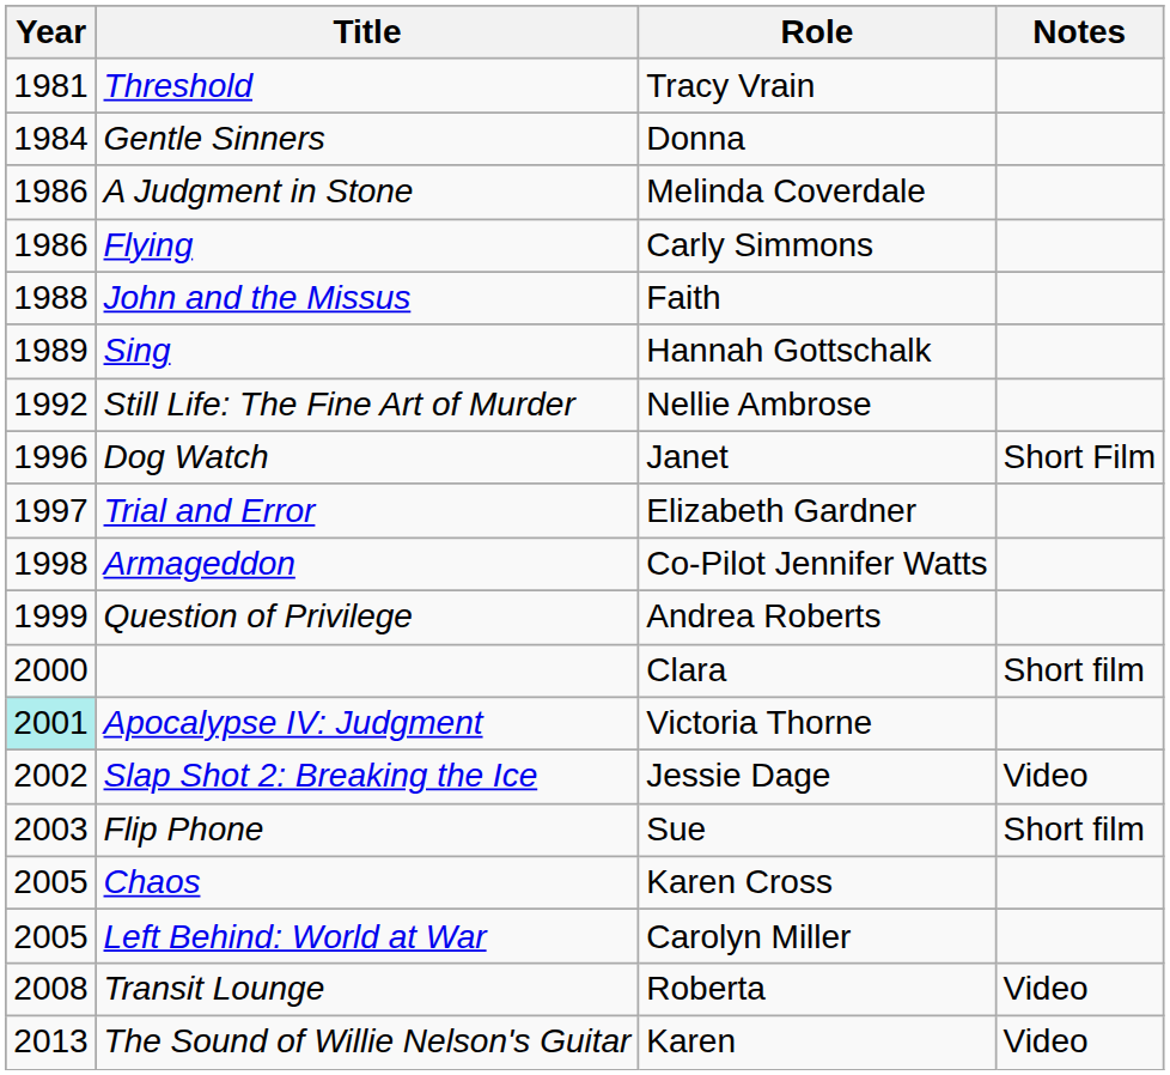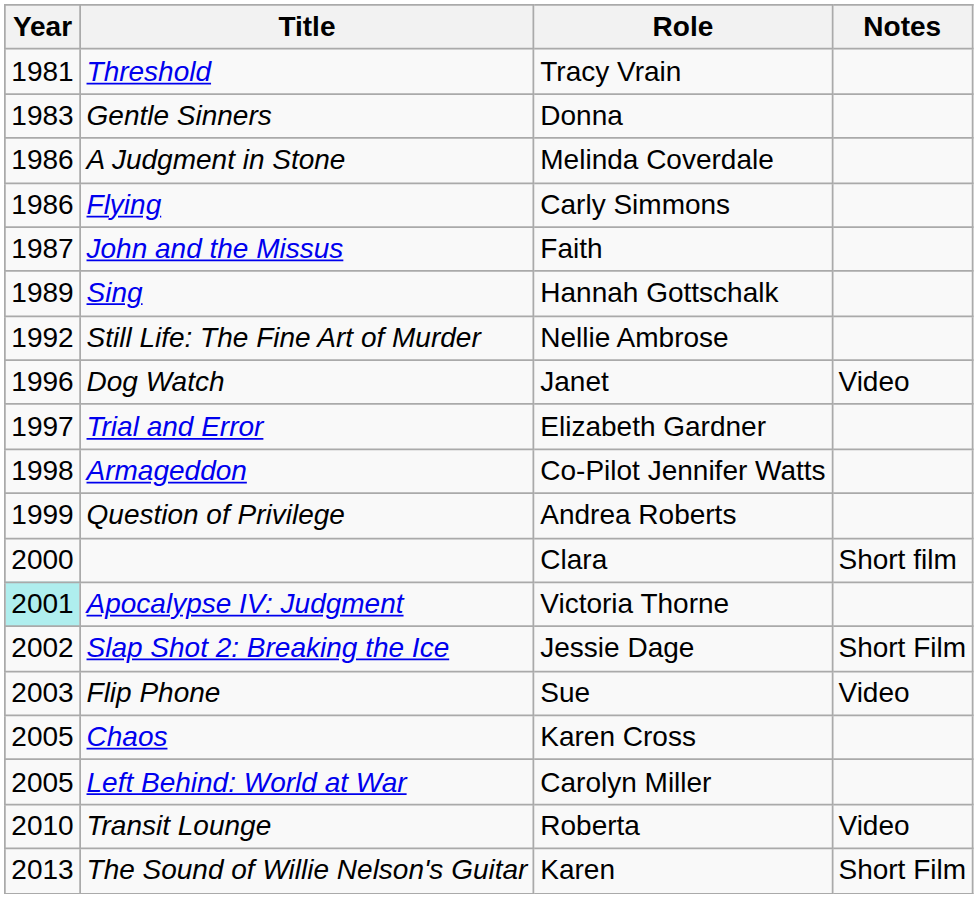Gentle Sinners | Year: 1984 -> 1983
John and the Missus | Year: 1988 -> 1987
Dog Watch | Notes: Short Film -> Video
Slap Shot 2: Breaking the Ice | Notes: Video -> Short Film
Flip Phone | Notes: Short film -> Video
Transit Lounge | Year: 2008 -> 2010
The Sound of Willie Nelson's Guitar | Notes: Video -> Short Film
